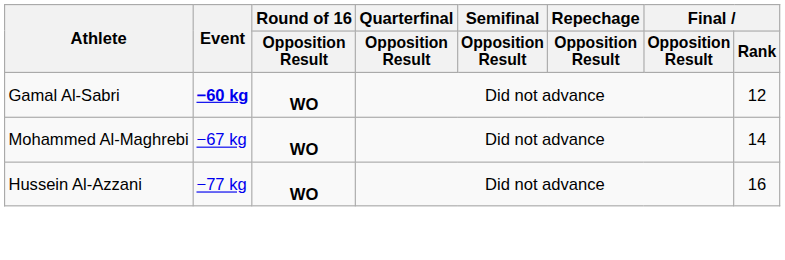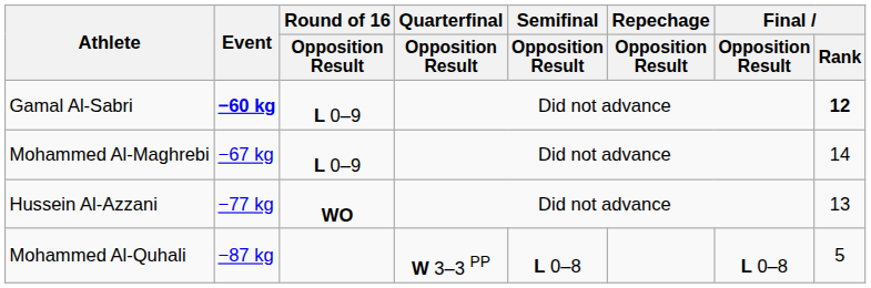Gamal Al-Sabri | Round of 16 / Opposition Result: WO -> L 0–9
Gamal Al-Sabri | Final / Rank: normal -> bold
Mohammed Al-Maghrebi | Round of 16 / Opposition Result: WO -> L 0–9
Hussein Al-Azzani | Final / Rank: 16 -> 13
+ row: Mohammed Al-Quhali | −87 kg | W 3–3 PP | L 0–8 | L 0–8 | 5
